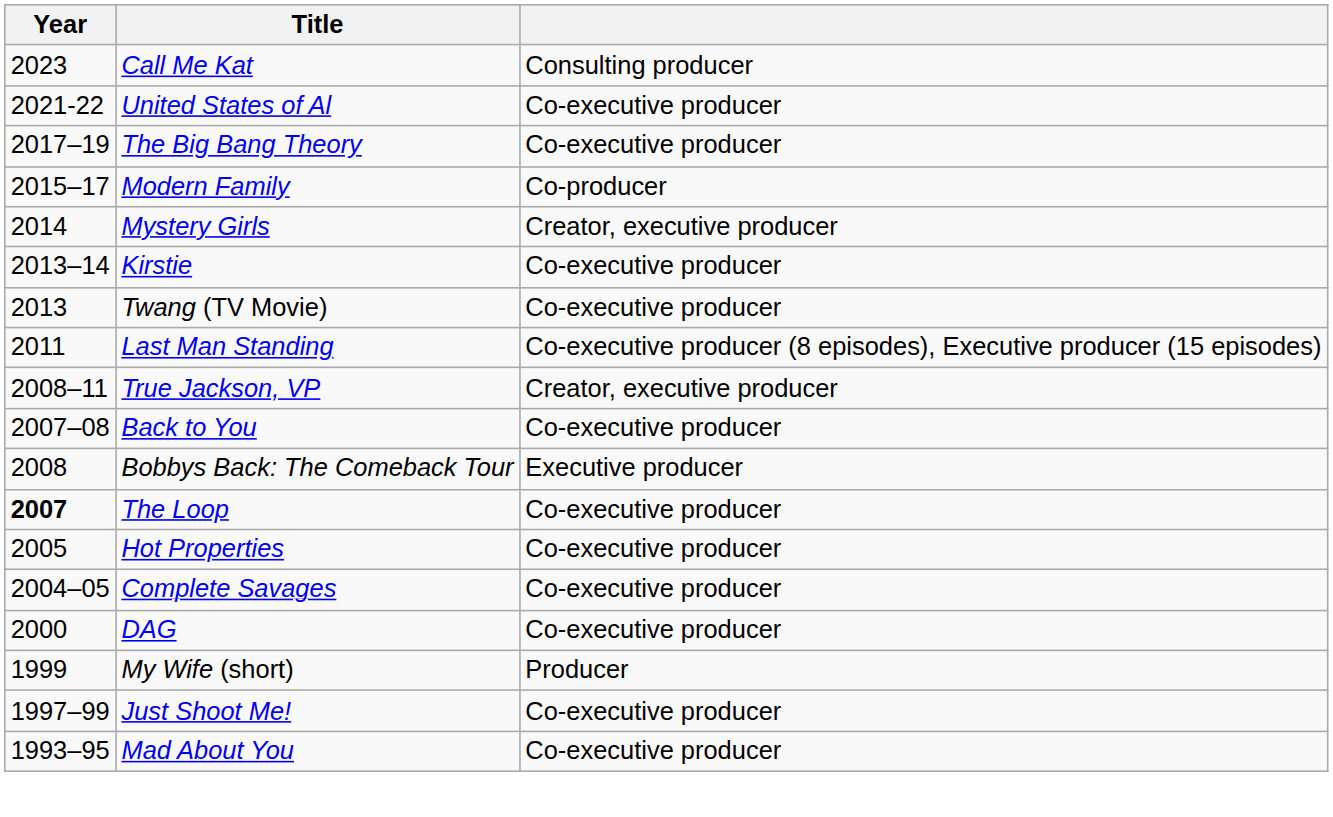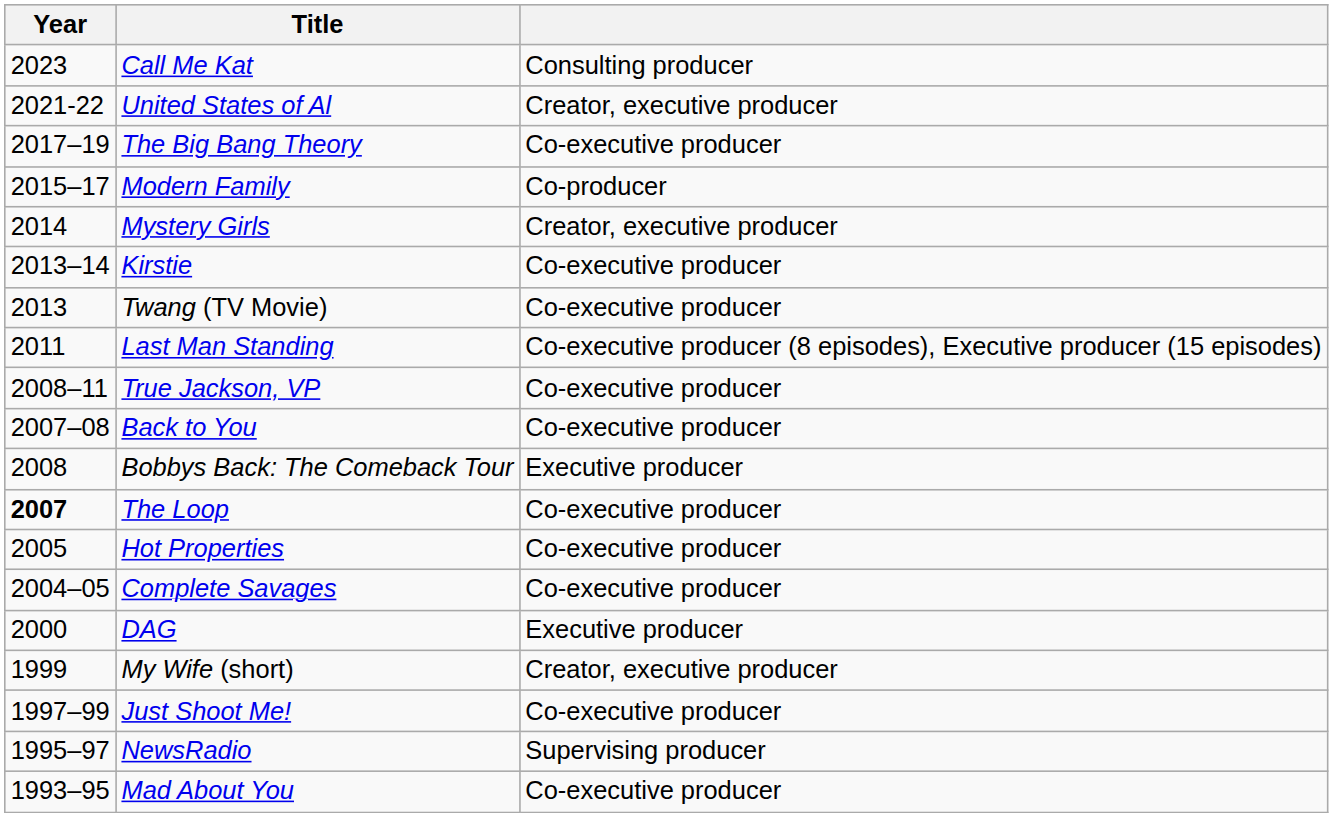United States of Al | column 3: Co-executive producer -> Creator, executive producer
True Jackson, VP | column 3: Creator, executive producer -> Co-executive producer
DAG | column 3: Co-executive producer -> Executive producer
My Wife (short) | column 3: Producer -> Creator, executive producer
+ row: 1995–97 | NewsRadio | Supervising producer
